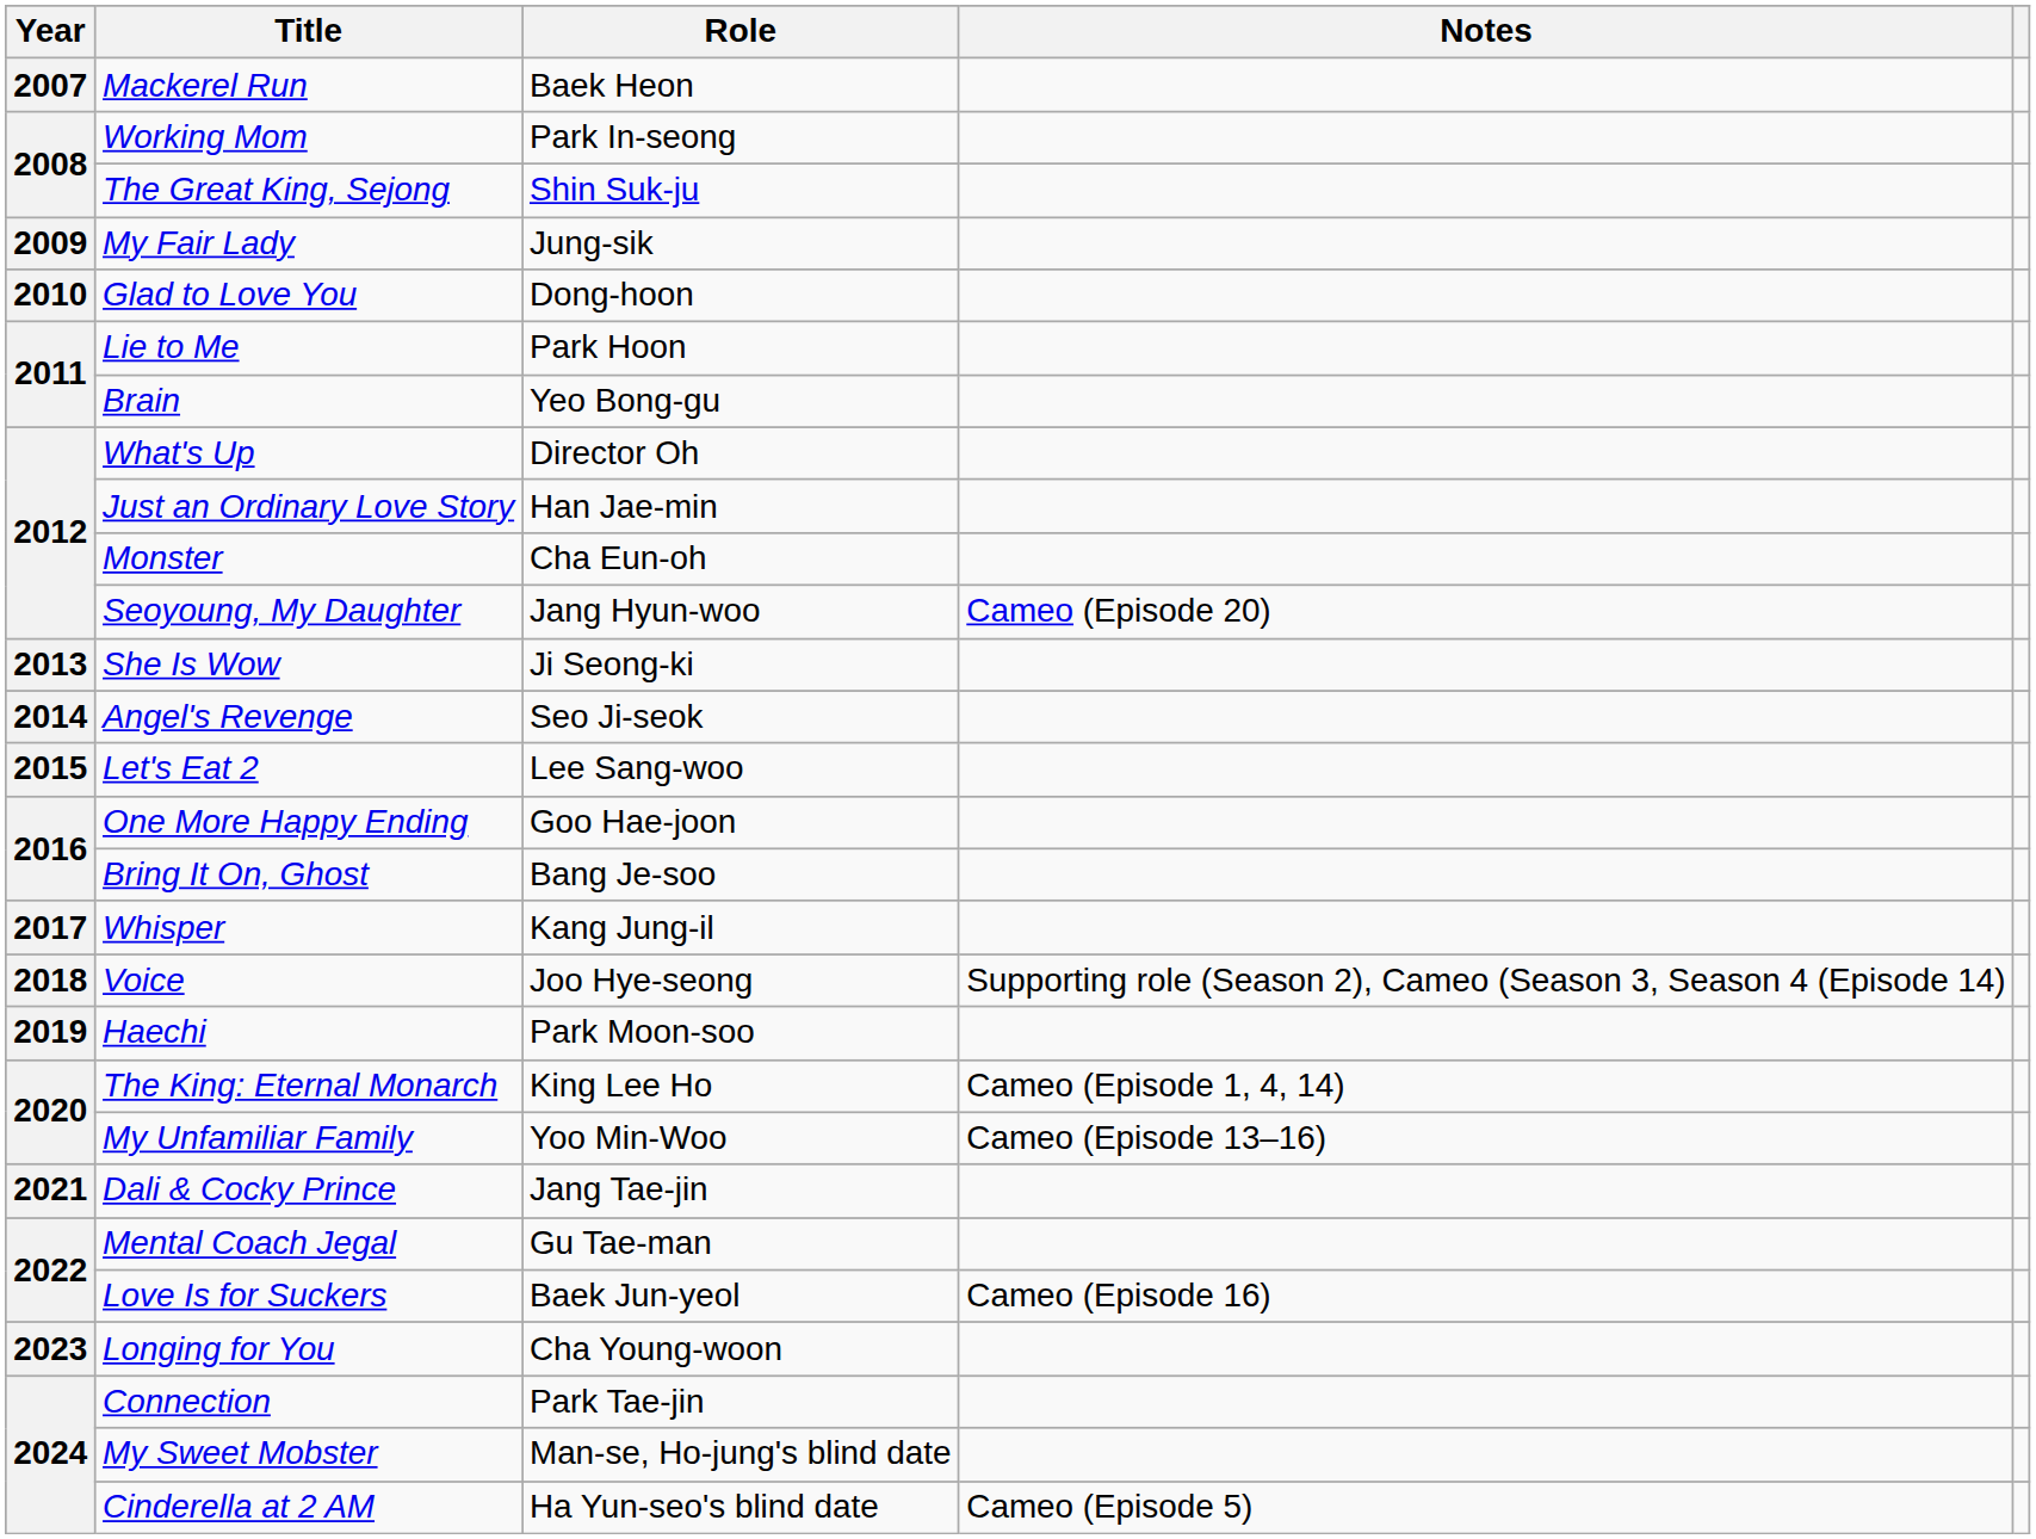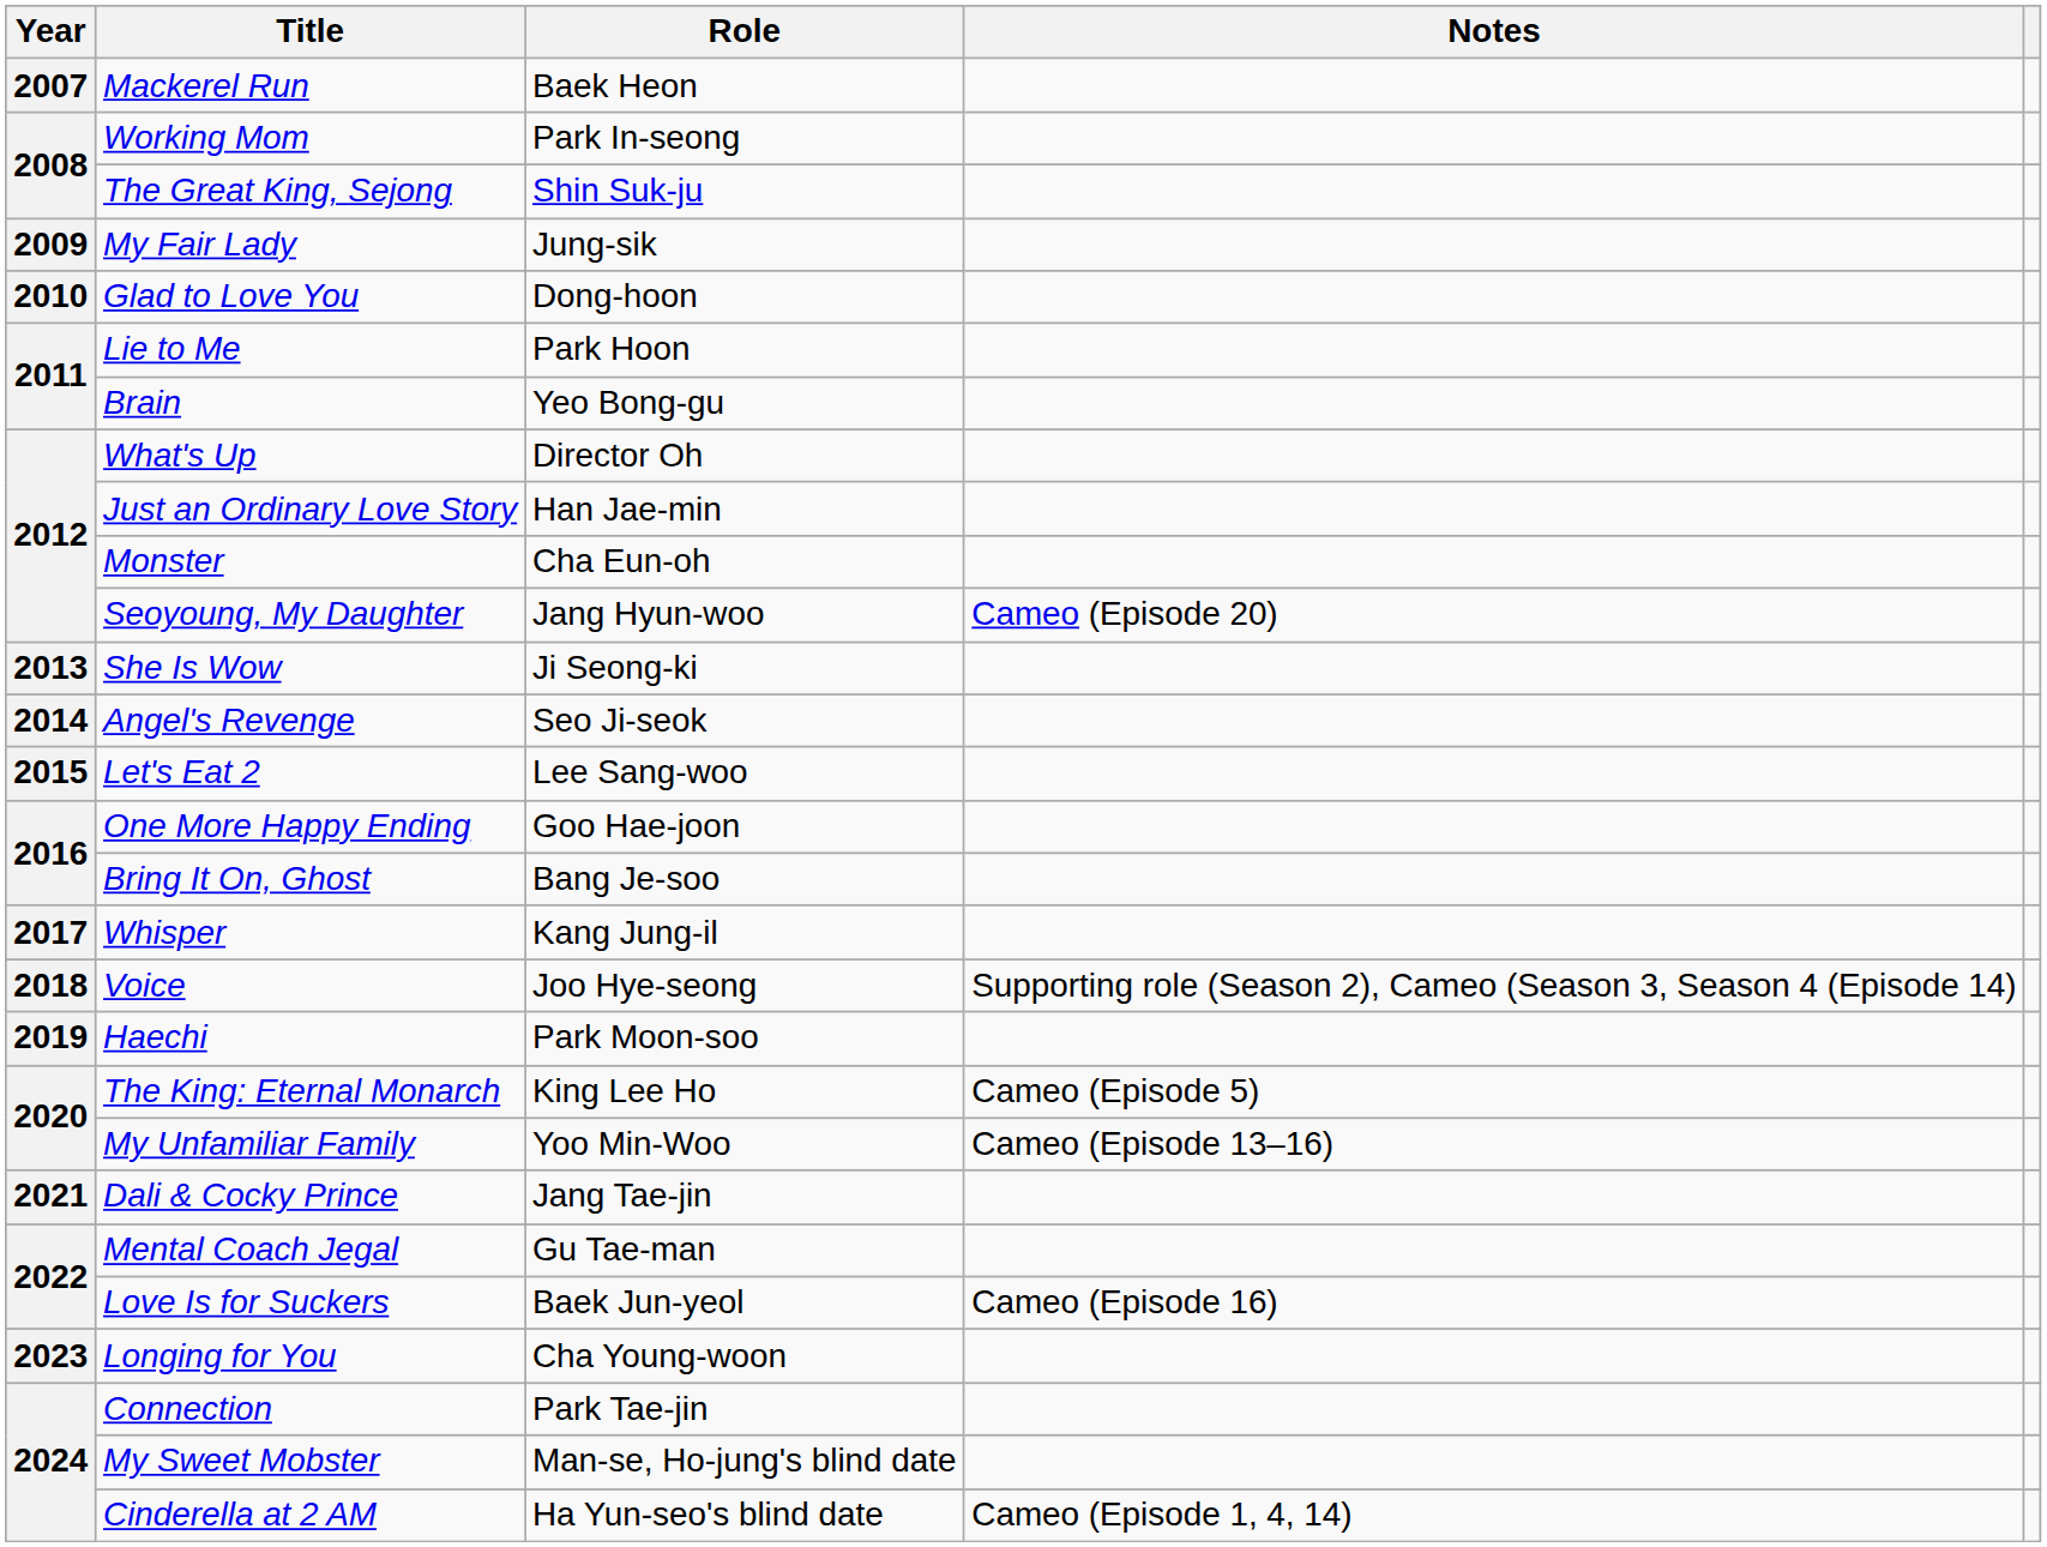The King: Eternal Monarch | Notes: Cameo (Episode 1, 4, 14) -> Cameo (Episode 5)
Cinderella at 2 AM | Notes: Cameo (Episode 5) -> Cameo (Episode 1, 4, 14)
